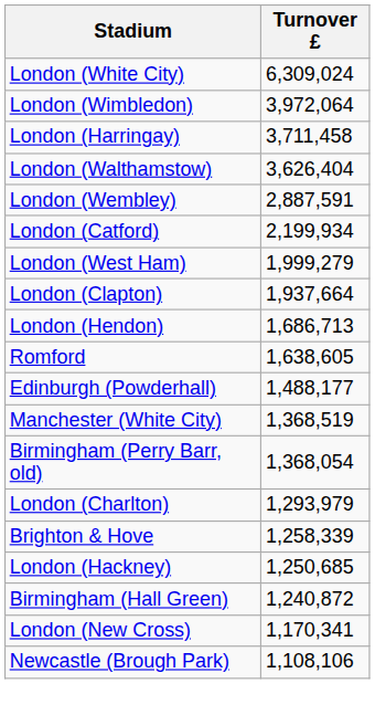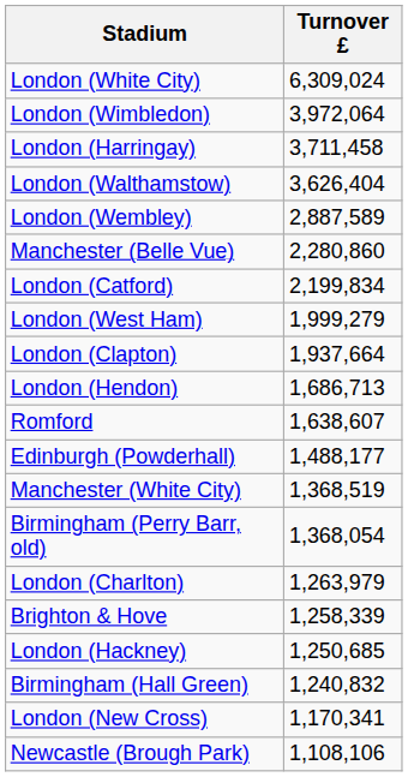London (Wembley) | Turnover £: 2,887,591 -> 2,887,589
+ row: Manchester (Belle Vue) | 2,280,860
London (Catford) | Turnover £: 2,199,934 -> 2,199,834
Romford | Turnover £: 1,638,605 -> 1,638,607
London (Charlton) | Turnover £: 1,293,979 -> 1,263,979
Birmingham (Hall Green) | Turnover £: 1,240,872 -> 1,240,832
